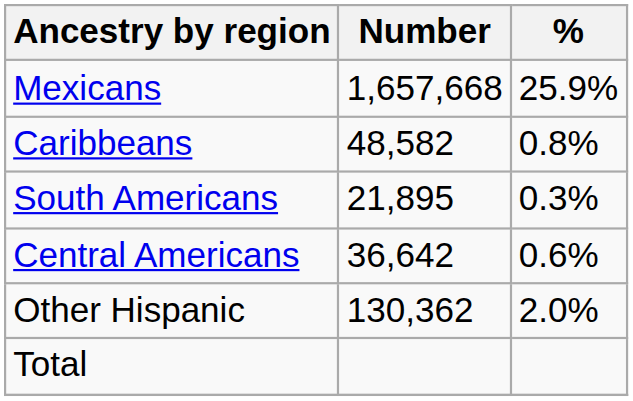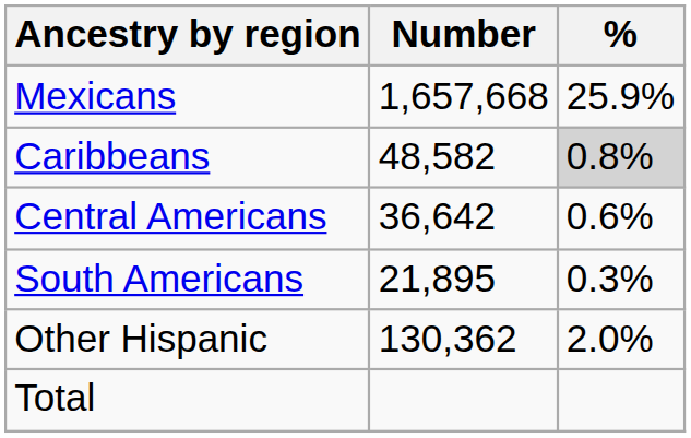Caribbeans | %: no background -> lightgrey background
rows swapped: Central Americans <-> South Americans
